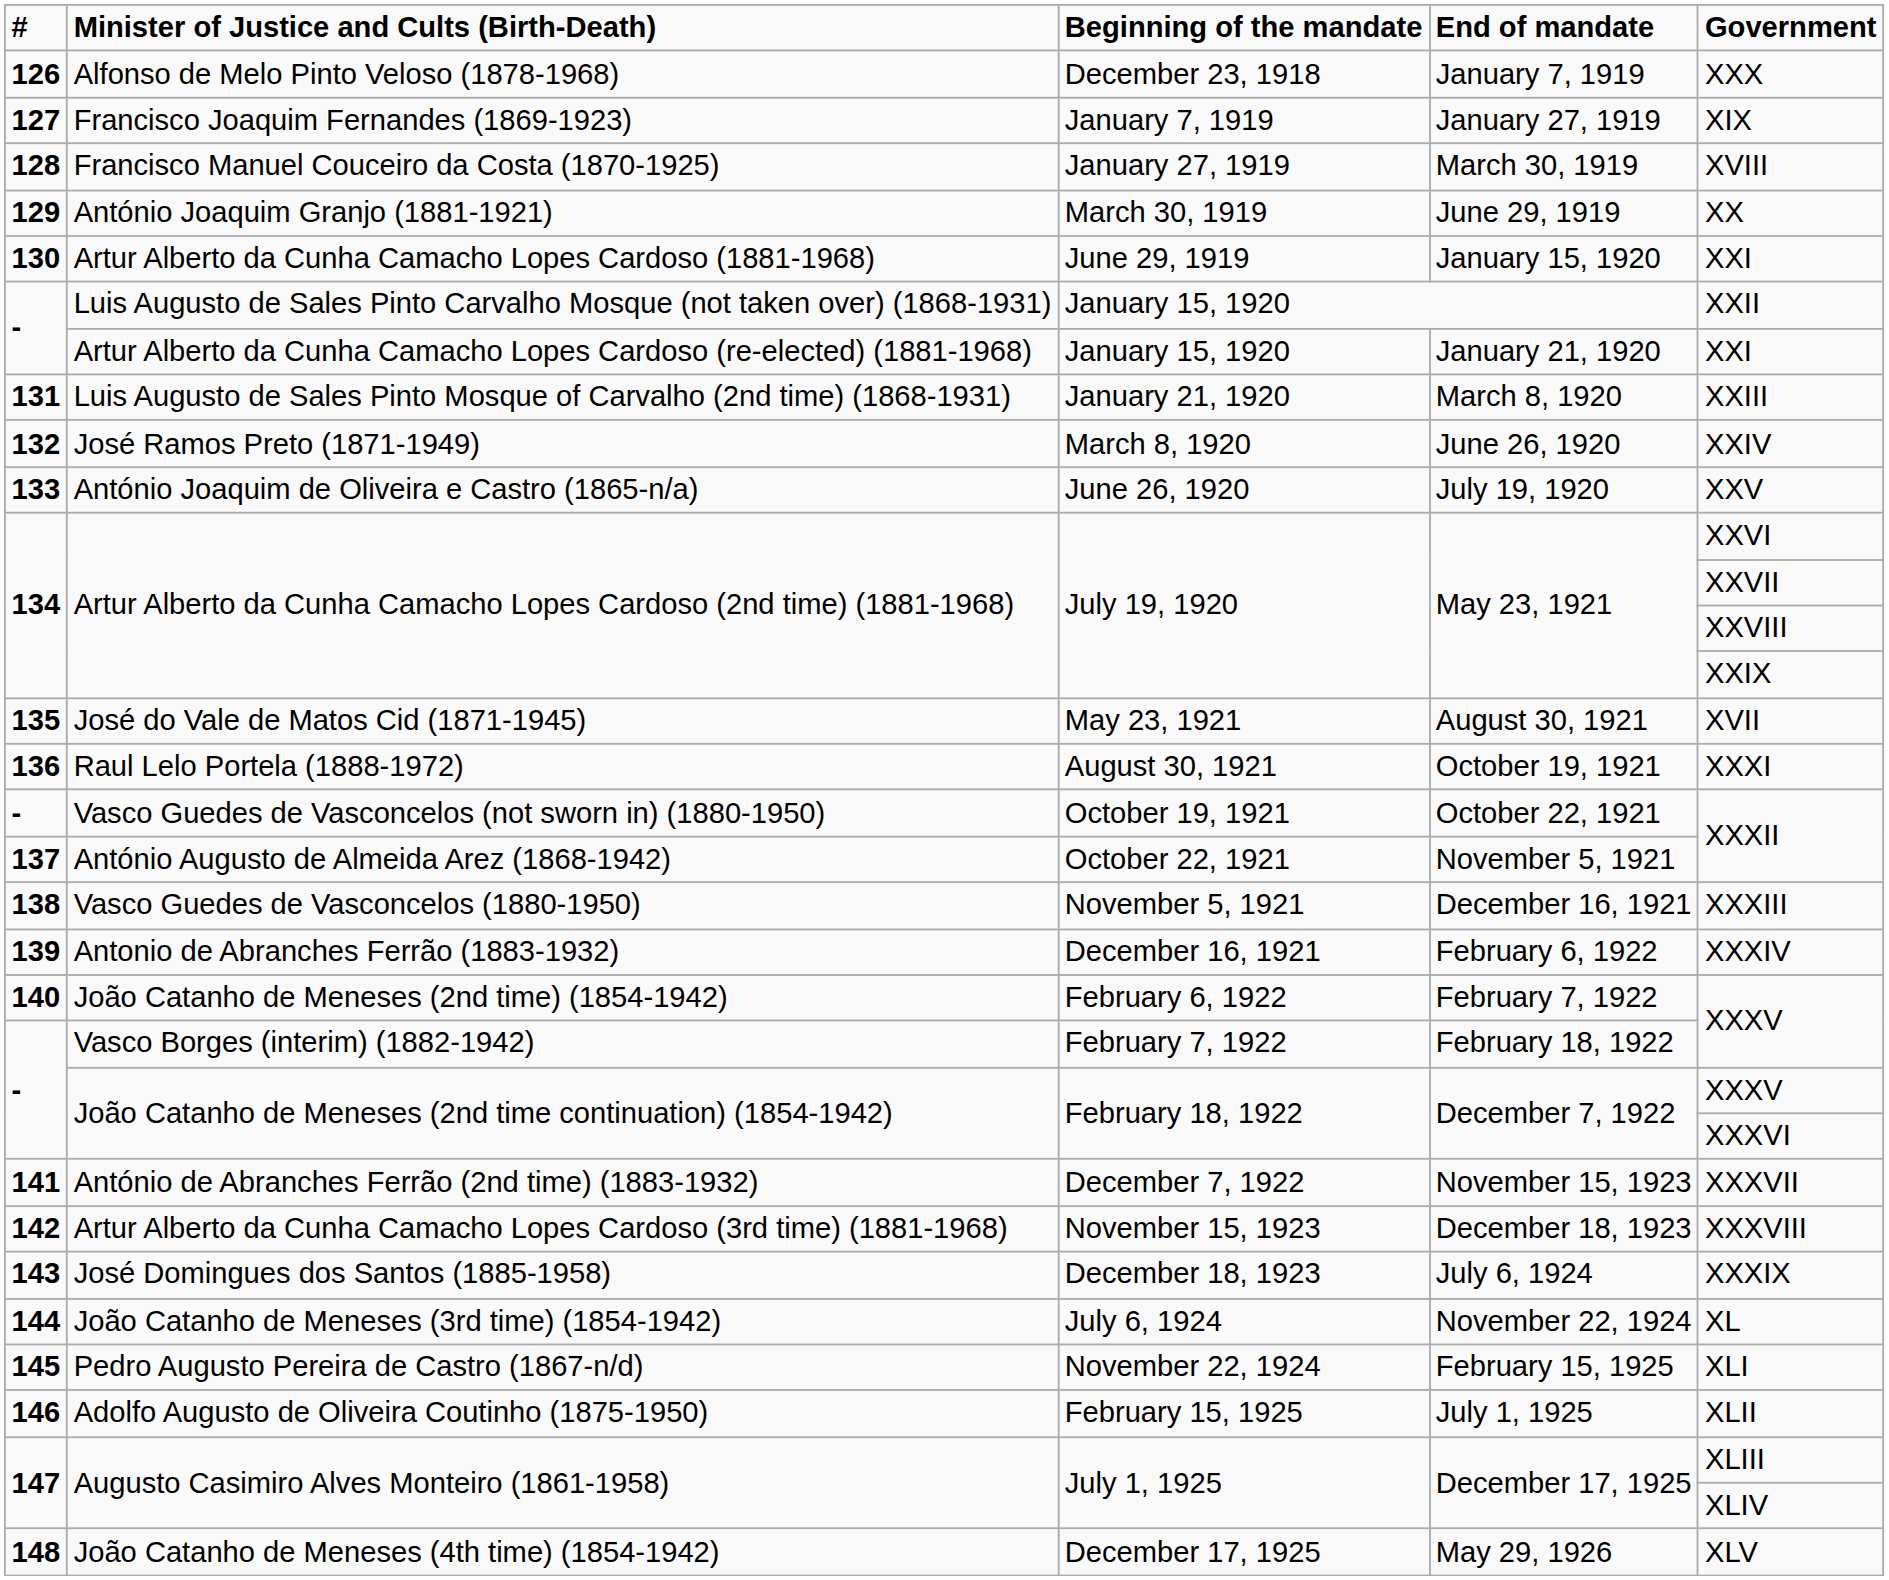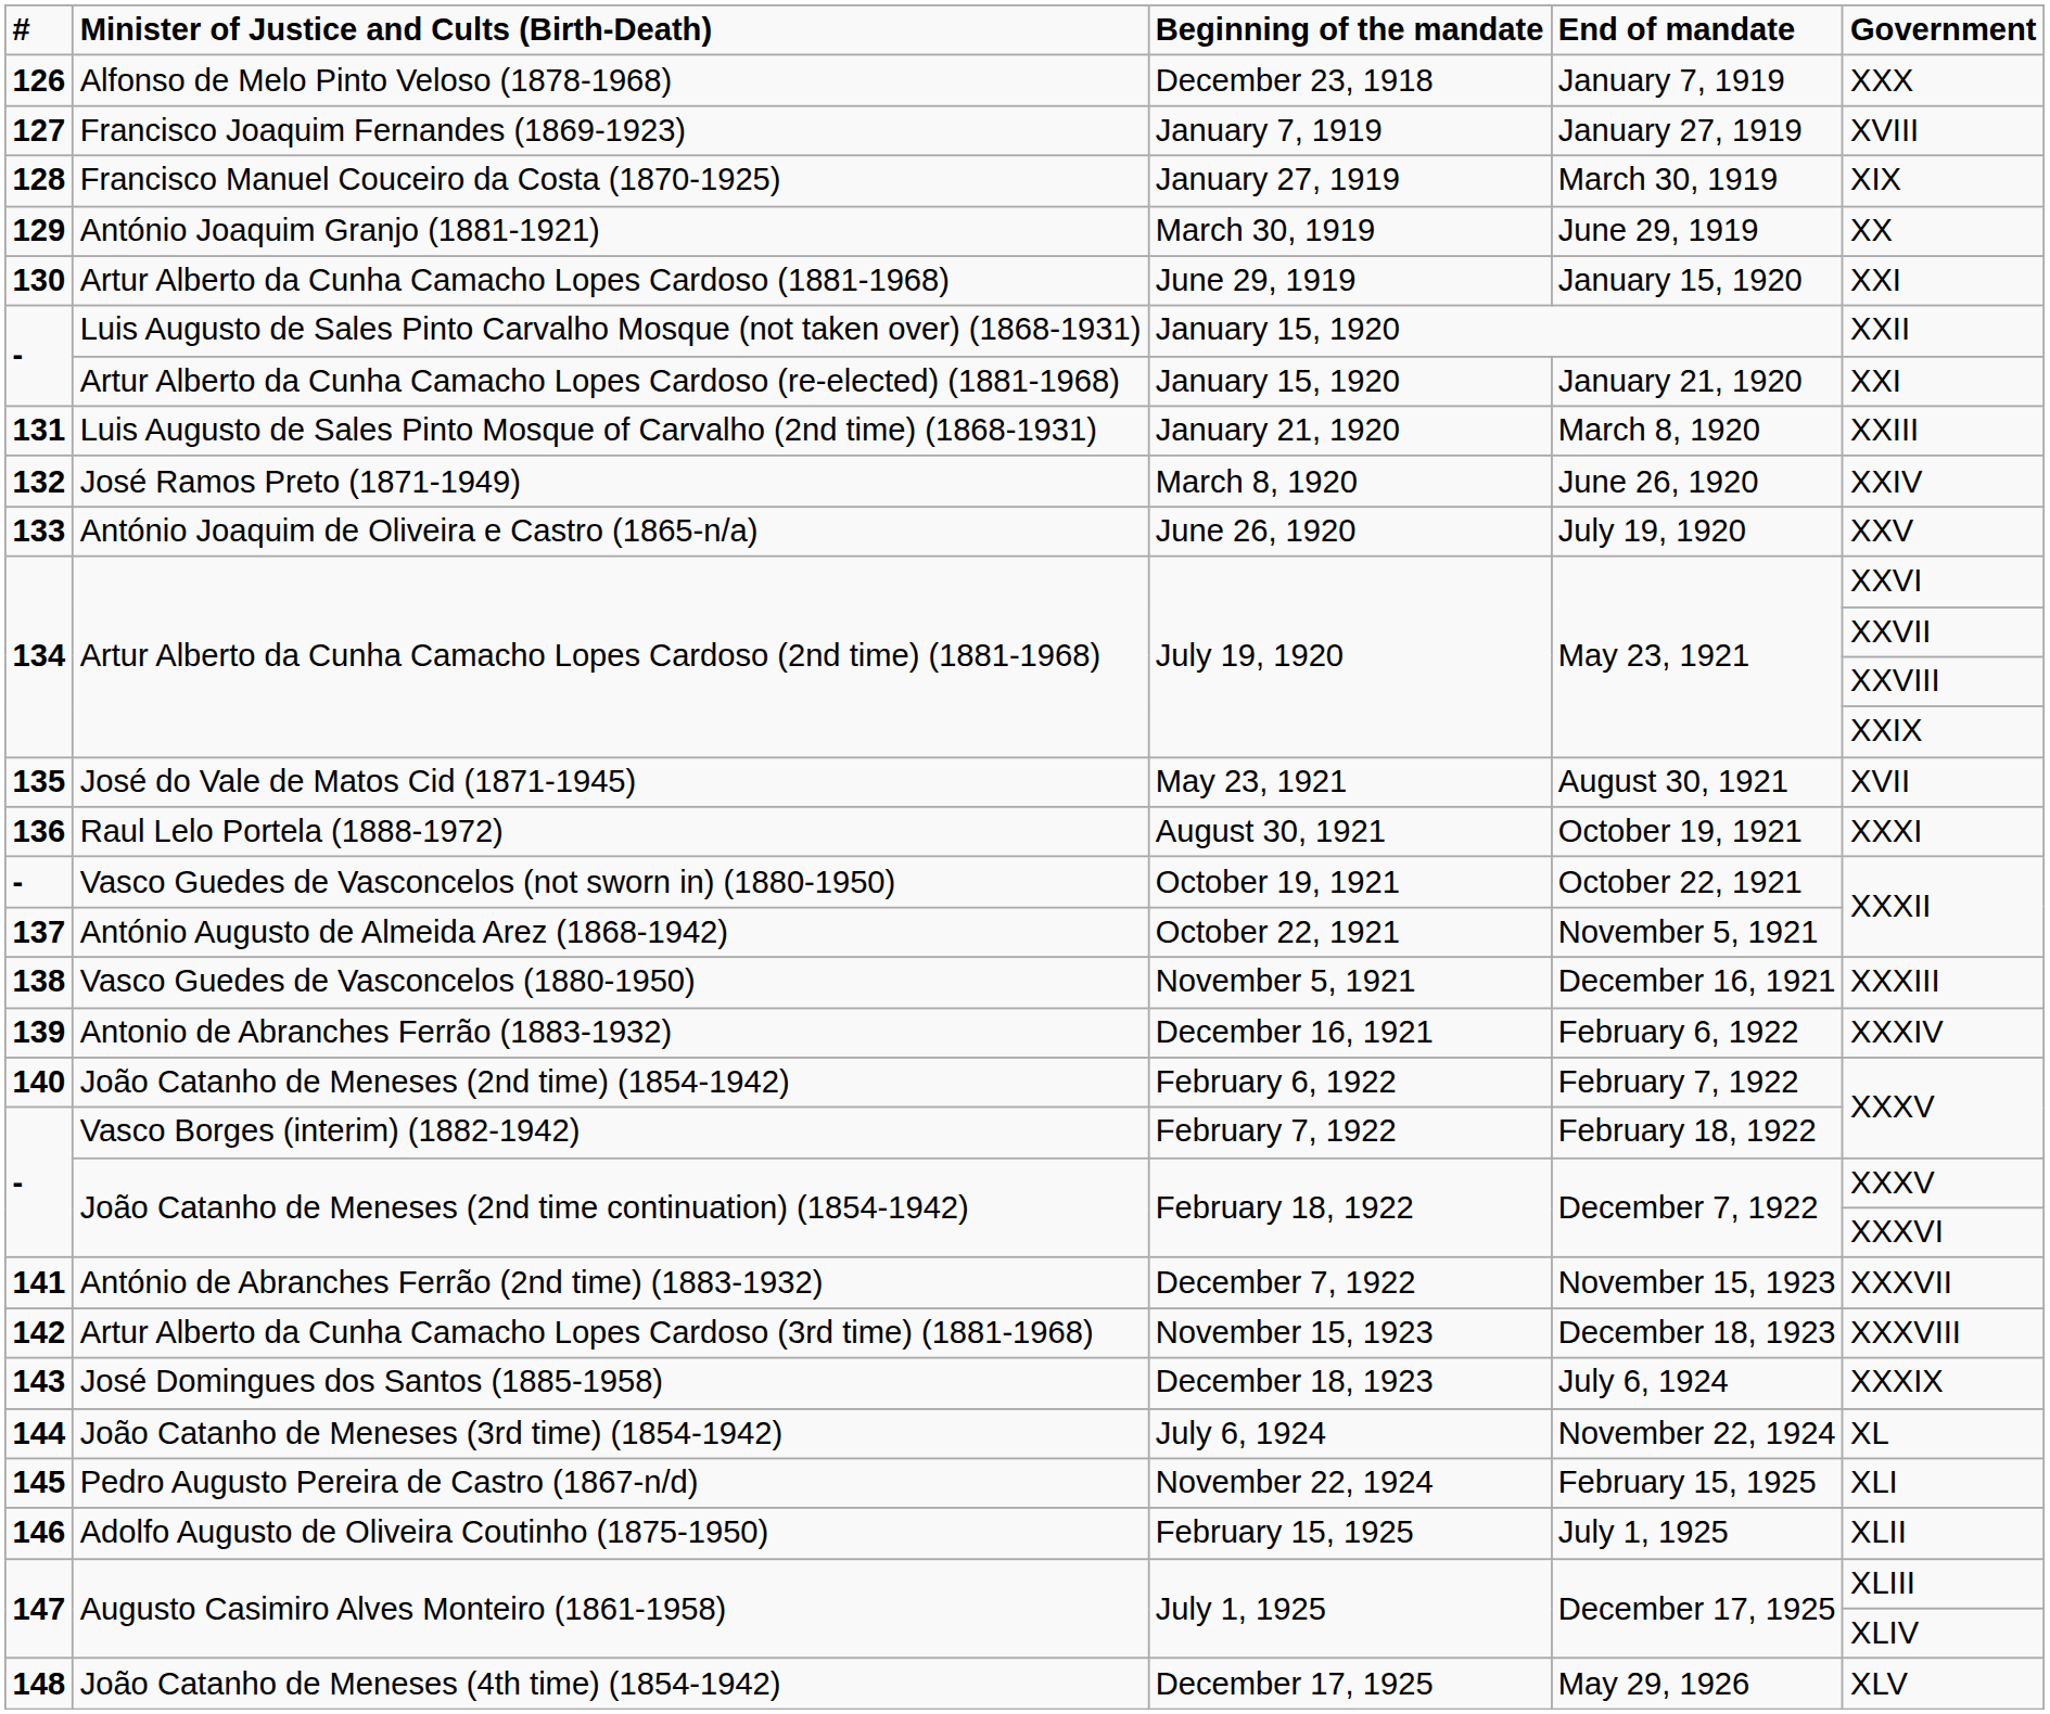Francisco Joaquim Fernandes (1869-1923) | Government: XIX -> XVIII
Francisco Manuel Couceiro da Costa (1870-1925) | Government: XVIII -> XIX
